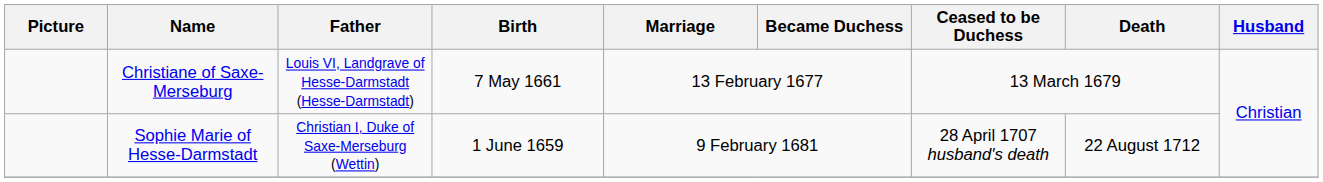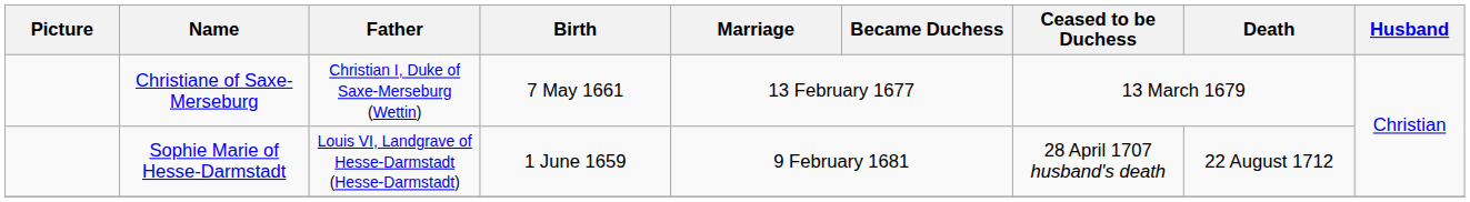Christiane of Saxe-Merseburg | Father: Louis VI, Landgrave of Hesse-Darmstadt (Hesse-Darmstadt) -> Christian I, Duke of Saxe-Merseburg (Wettin)
Sophie Marie of Hesse-Darmstadt | Father: Christian I, Duke of Saxe-Merseburg (Wettin) -> Louis VI, Landgrave of Hesse-Darmstadt (Hesse-Darmstadt)
